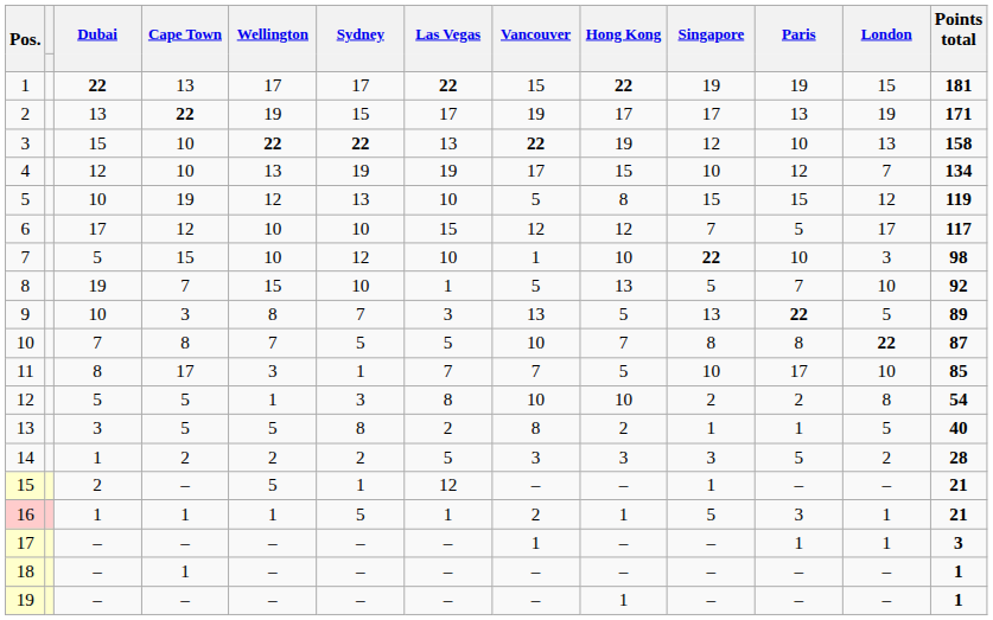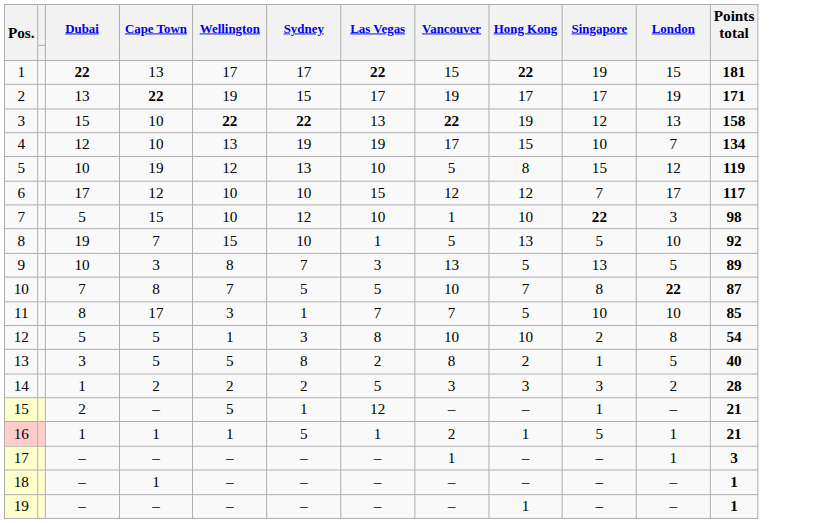- column: Paris | 19 | 13 | 10 | 12 | 15 | 5 | 10 | 7 | 22 | 8 | 17 | 2 | 1 | 5 | – | 3 | 1 | – | –
